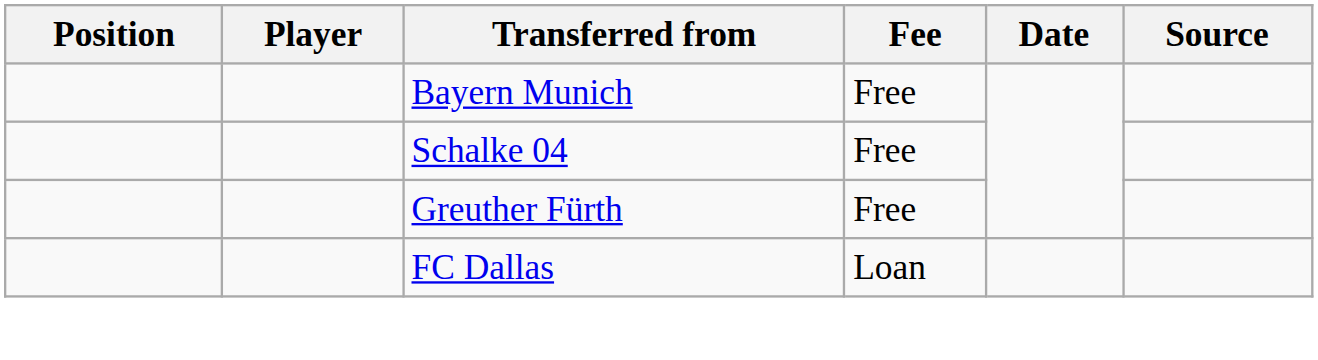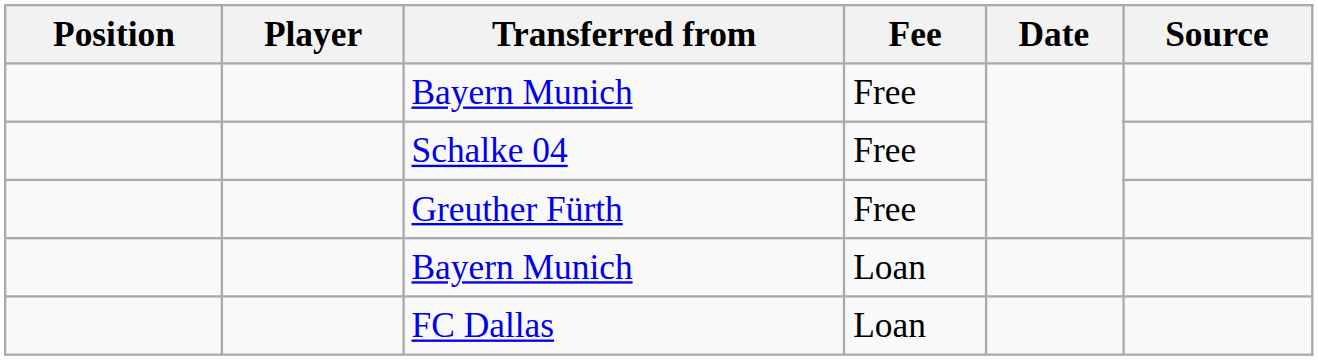+ row: Bayern Munich | Loan
